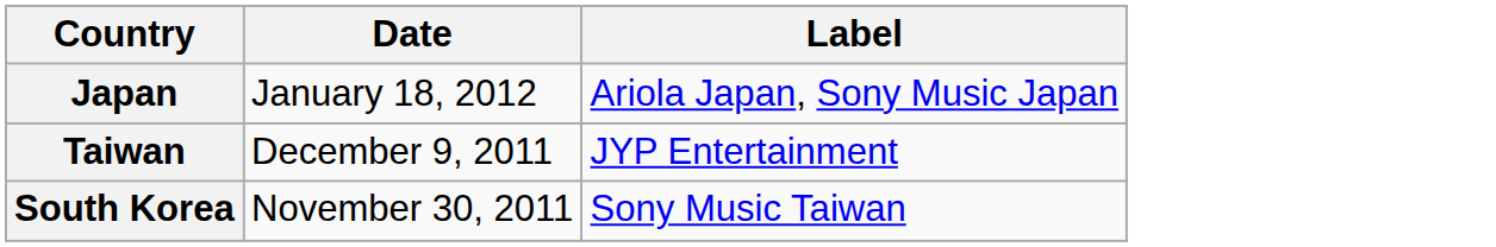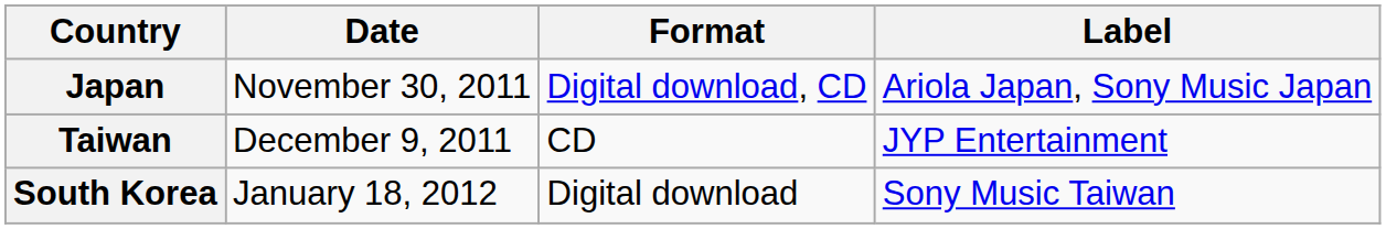+ column: Format | Digital download, CD | CD | Digital download
Japan | Date: January 18, 2012 -> November 30, 2011
South Korea | Date: November 30, 2011 -> January 18, 2012
